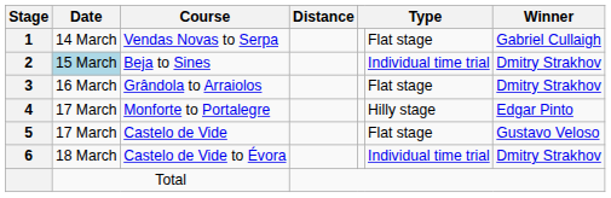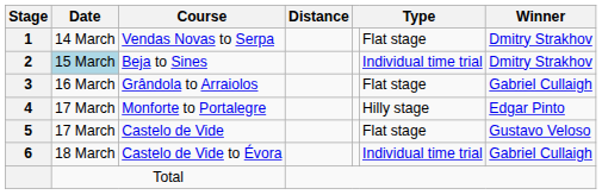Vendas Novas to Serpa | Winner: Gabriel Cullaigh -> Dmitry Strakhov
Grândola to Arraiolos | Winner: Dmitry Strakhov -> Gabriel Cullaigh
Castelo de Vide to Évora | Winner: Dmitry Strakhov -> Gabriel Cullaigh
